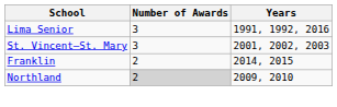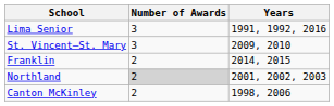St. Vincent–St. Mary | Years: 2001, 2002, 2003 -> 2009, 2010
Northland | Years: 2009, 2010 -> 2001, 2002, 2003
+ row: Canton McKinley | 2 | 1998, 2006
